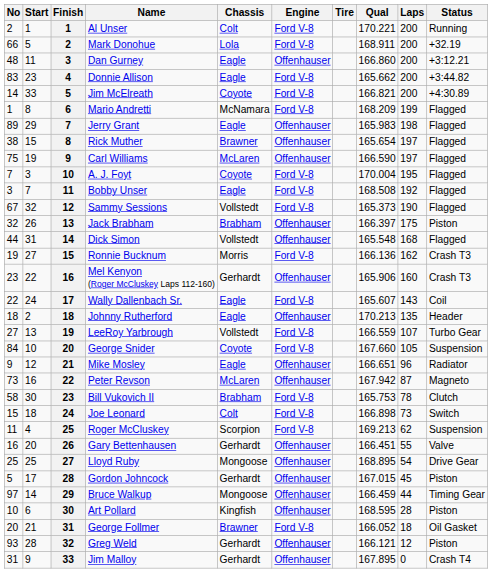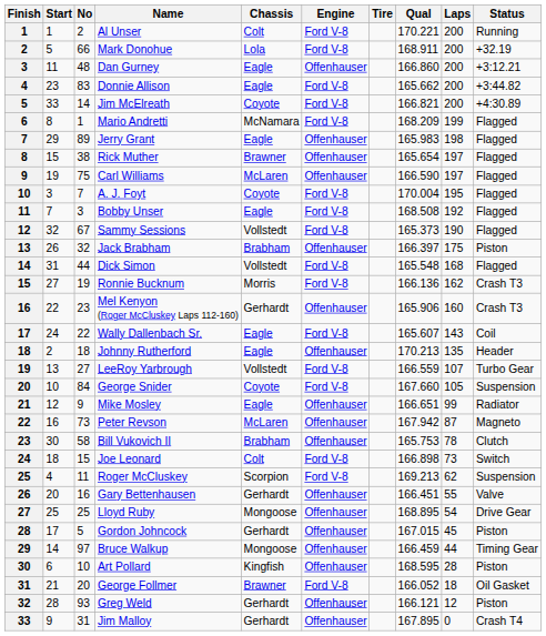columns swapped: Finish <-> No
Dick Simon | Engine: Offenhauser -> Ford V-8
Mike Mosley | Laps: 96 -> 99
Bill Vukovich II | Engine: Ford V-8 -> Offenhauser
